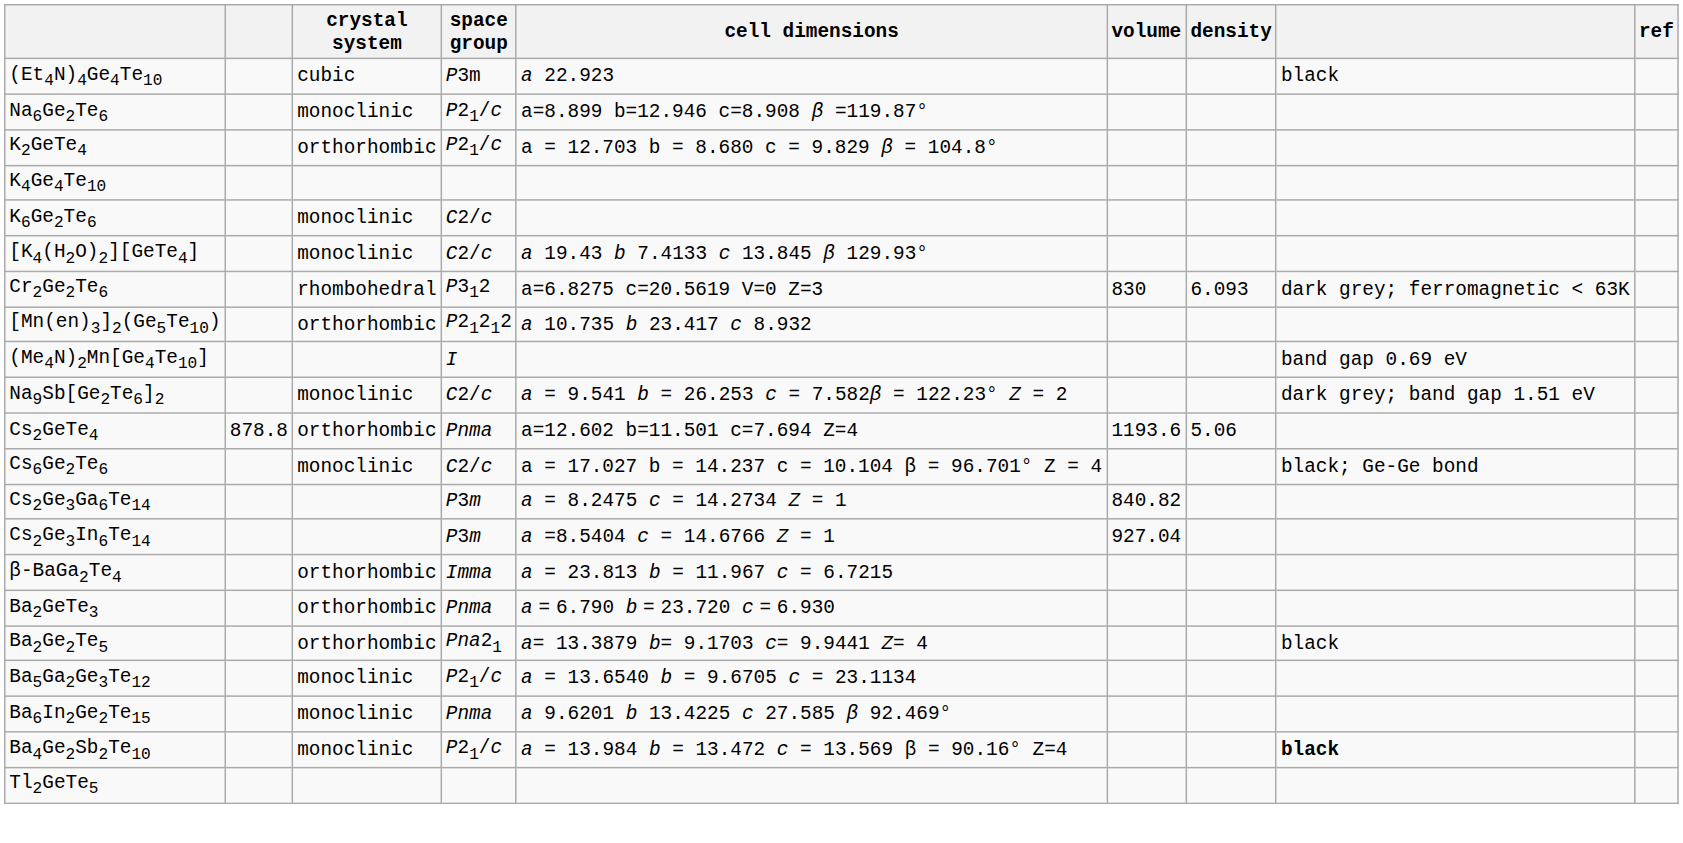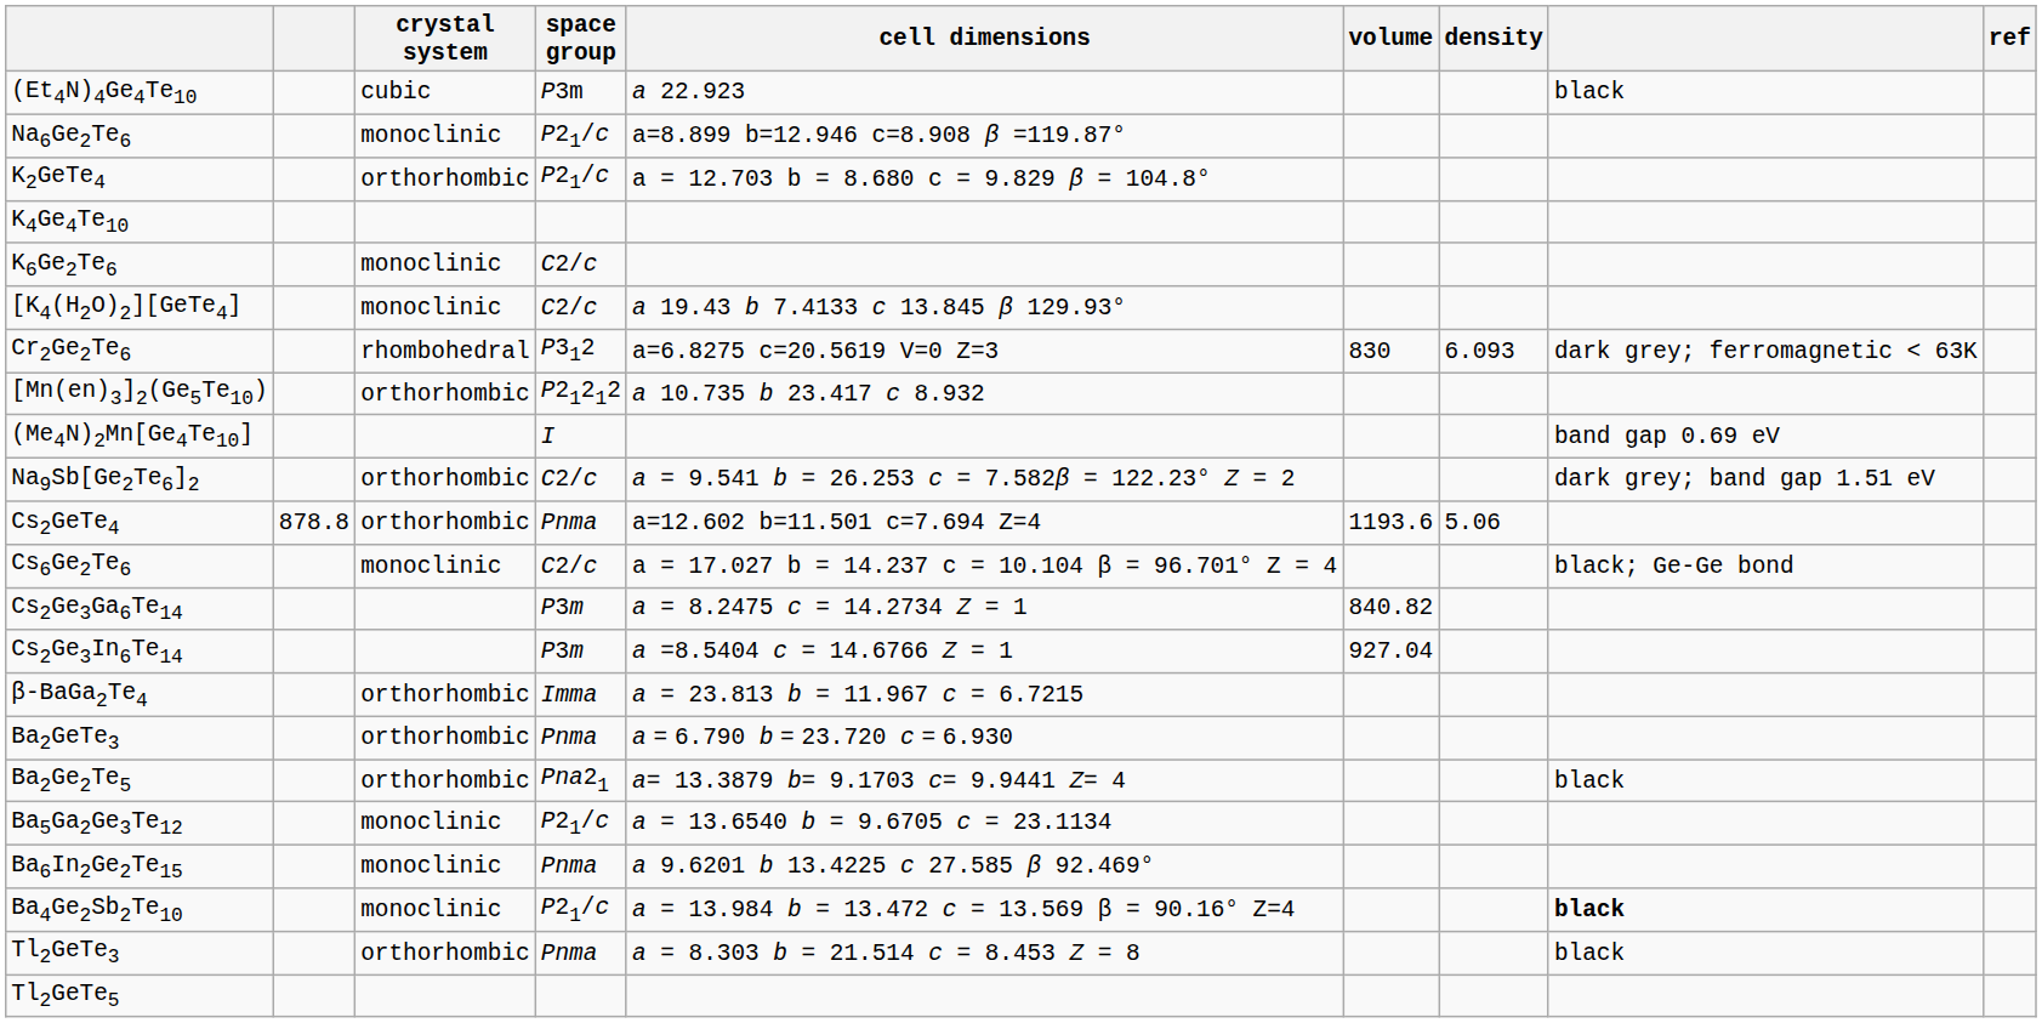Na9Sb[Ge2Te6]2 | crystal system: monoclinic -> orthorhombic
+ row: Tl2GeTe3 | orthorhombic | Pnma | a = 8.303 b = 21.514 c = 8.453 Z = 8 | black
